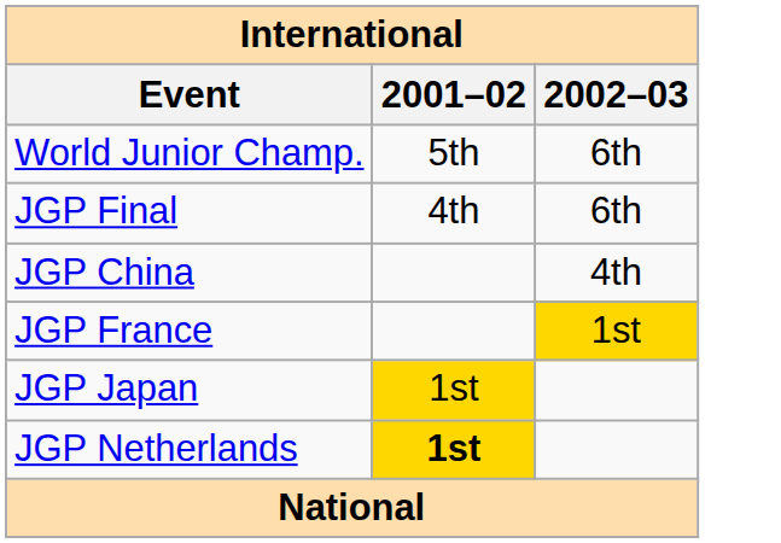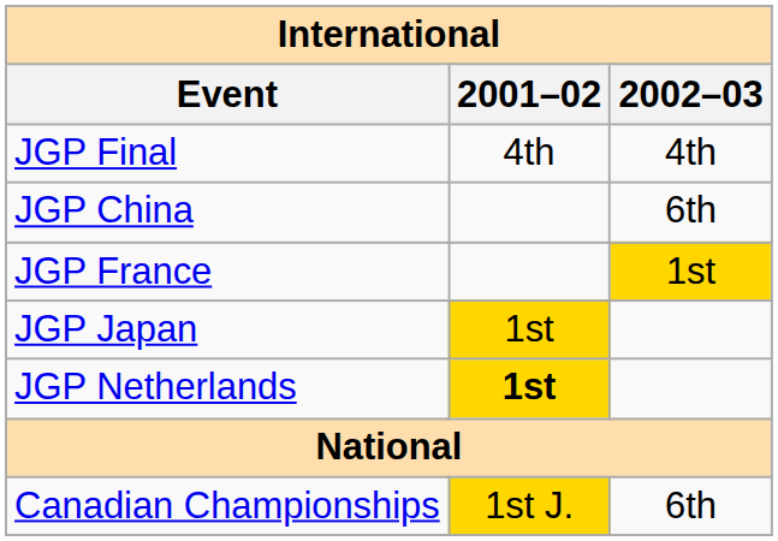- row: World Junior Champ. | 5th | 6th
JGP Final | 2002–03: 6th -> 4th
JGP China | 2002–03: 4th -> 6th
+ row: Canadian Championships | 1st J. | 6th
